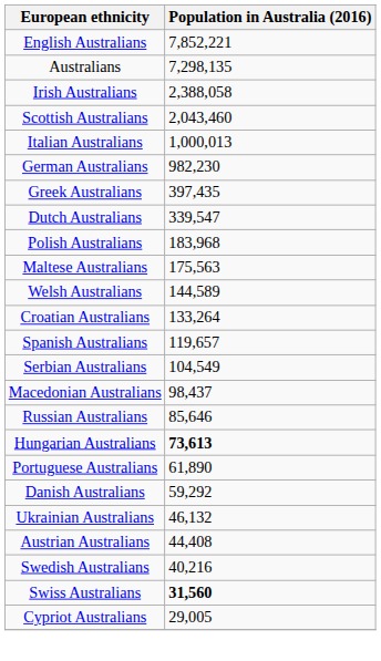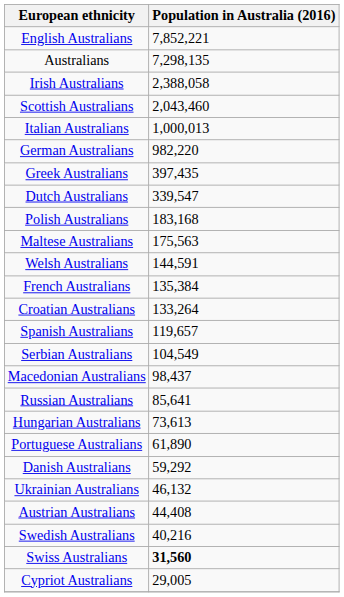German Australians | Population in Australia (2016): 982,230 -> 982,220
Polish Australians | Population in Australia (2016): 183,968 -> 183,168
Welsh Australians | Population in Australia (2016): 144,589 -> 144,591
+ row: French Australians | 135,384
Russian Australians | Population in Australia (2016): 85,646 -> 85,641
Hungarian Australians | Population in Australia (2016): bold -> normal
